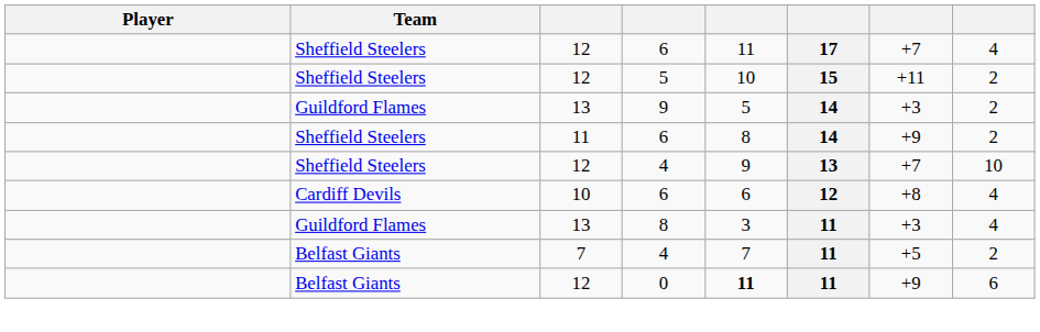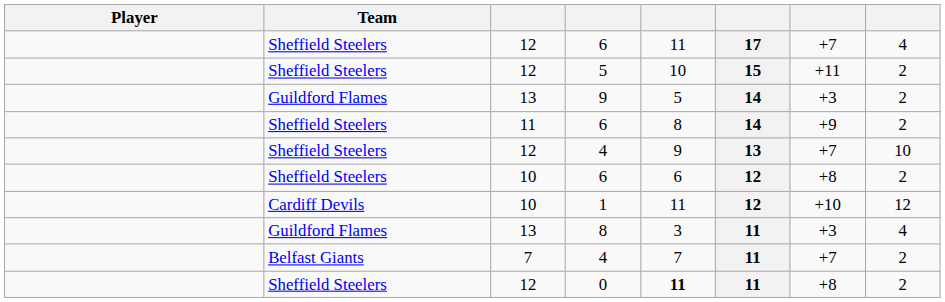10 / 6 | Team: Cardiff Devils -> Sheffield Steelers
10 / 6 | column 8: 4 -> 2
+ row: Cardiff Devils | 10 | 1 | 11 | 12 | +10 | 12
7 / 4 | column 7: +5 -> +7
0 | Team: Belfast Giants -> Sheffield Steelers
0 | column 7: +9 -> +8
0 | column 8: 6 -> 2
